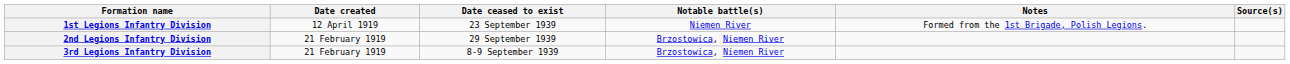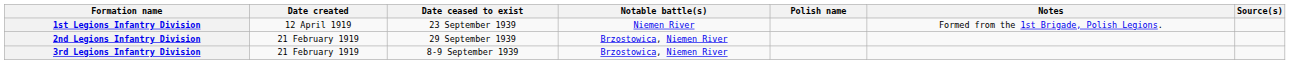+ column: Polish name
